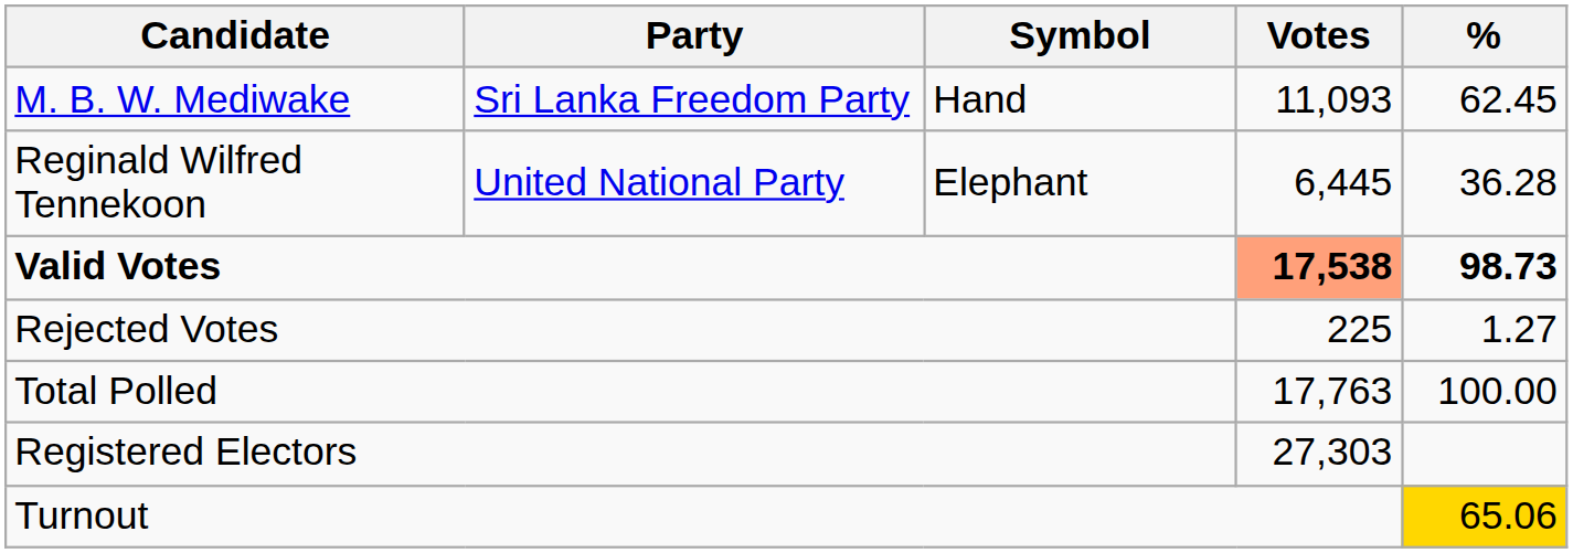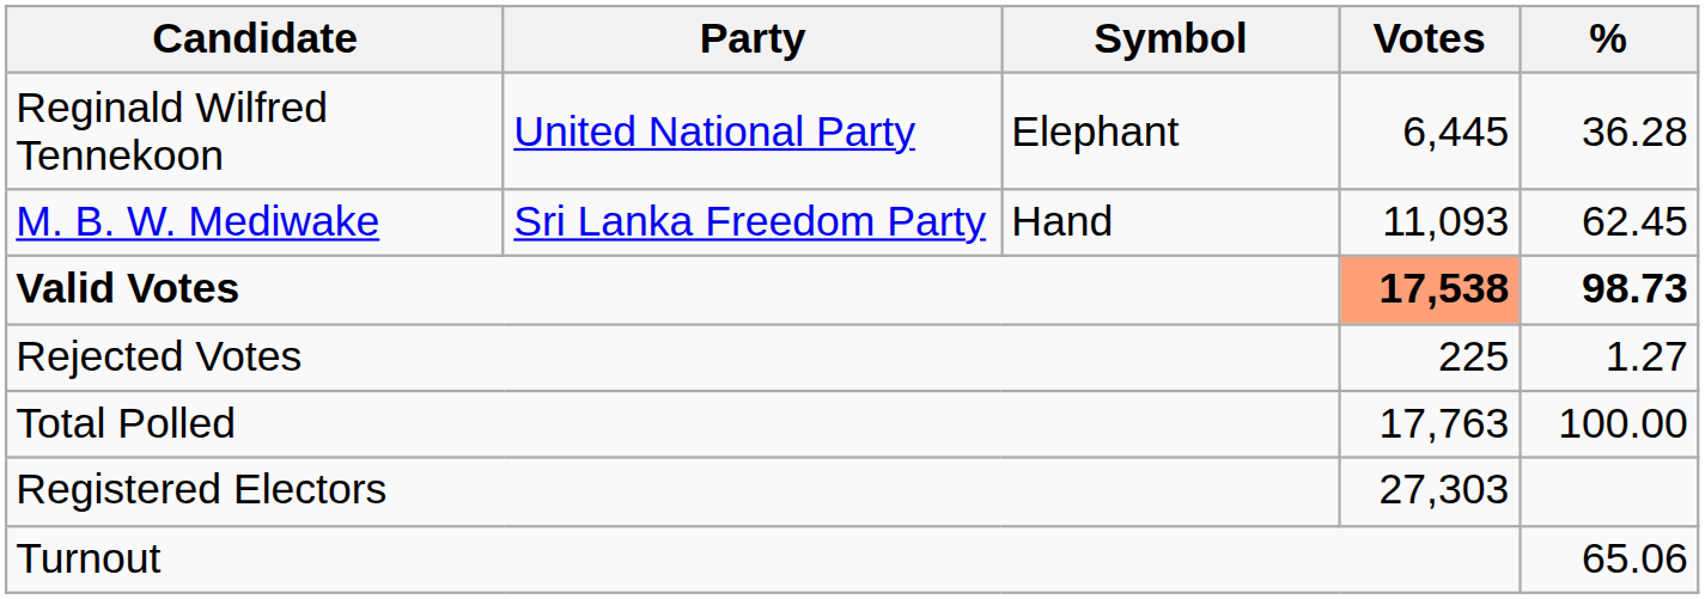rows swapped: M. B. W. Mediwake <-> Reginald Wilfred Tennekoon
Turnout | %: gold background -> no background
